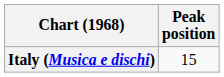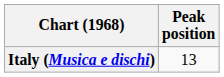Italy (Musica e dischi) | Peak position: 15 -> 13
